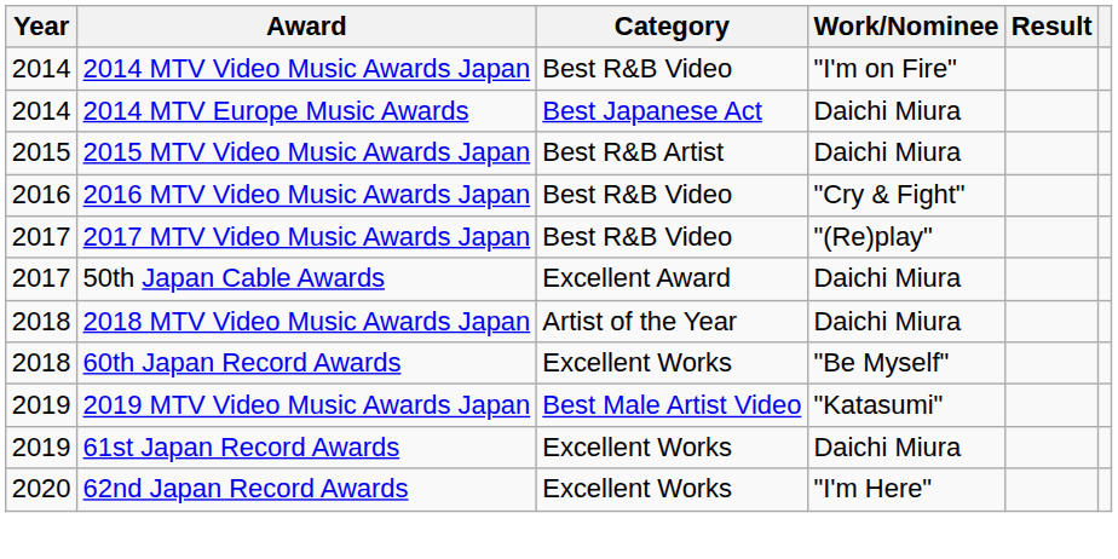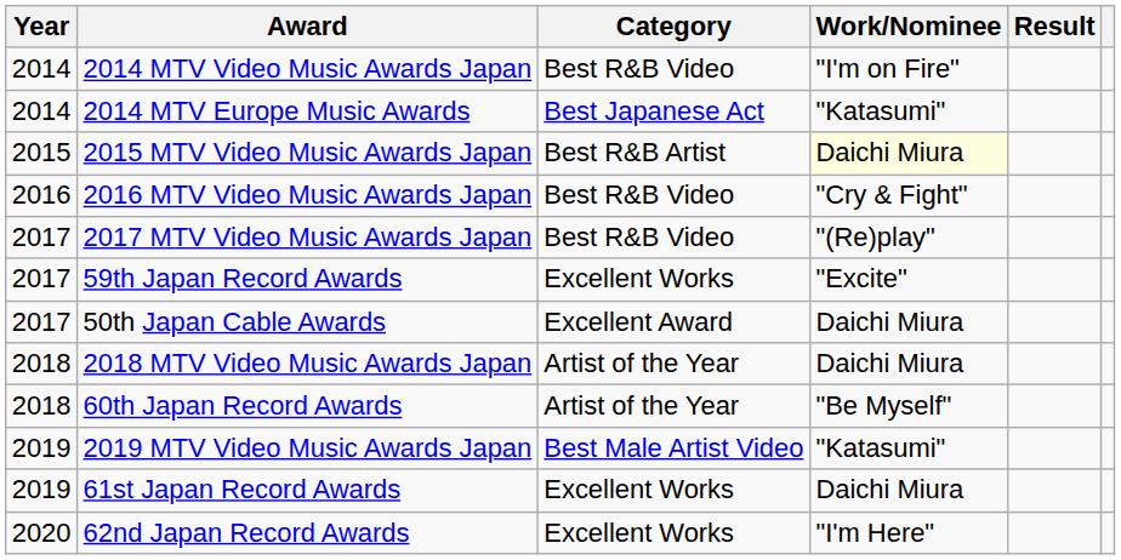2014 MTV Europe Music Awards | Work/Nominee: Daichi Miura -> "Katasumi"
2015 MTV Video Music Awards Japan | Work/Nominee: no background -> lightyellow background
+ row: 2017 | 59th Japan Record Awards | Excellent Works | "Excite"
60th Japan Record Awards | Category: Excellent Works -> Artist of the Year
